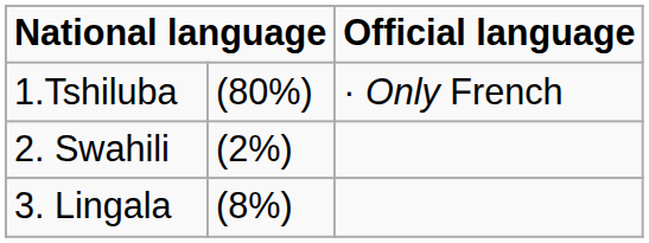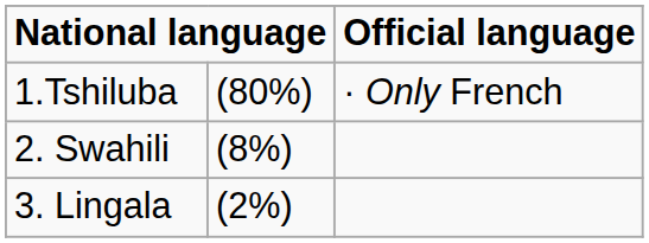2. Swahili | column 2: (2%) -> (8%)
3. Lingala | column 2: (8%) -> (2%)
